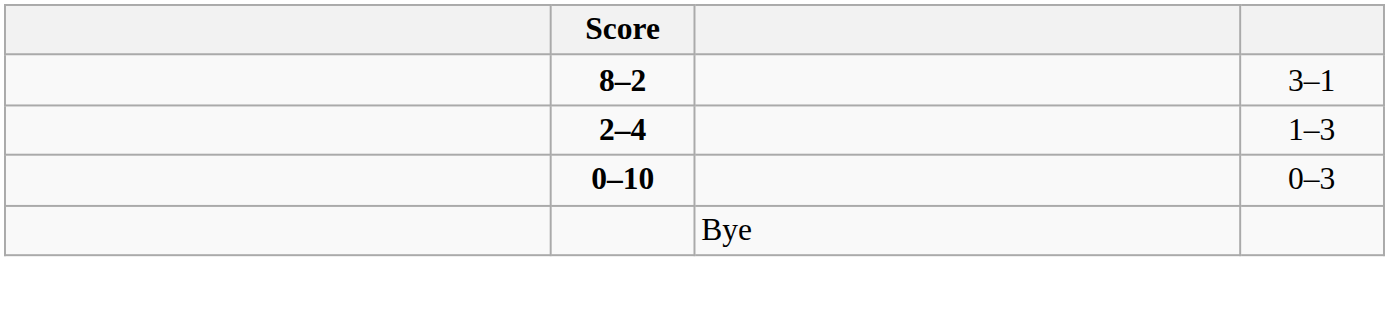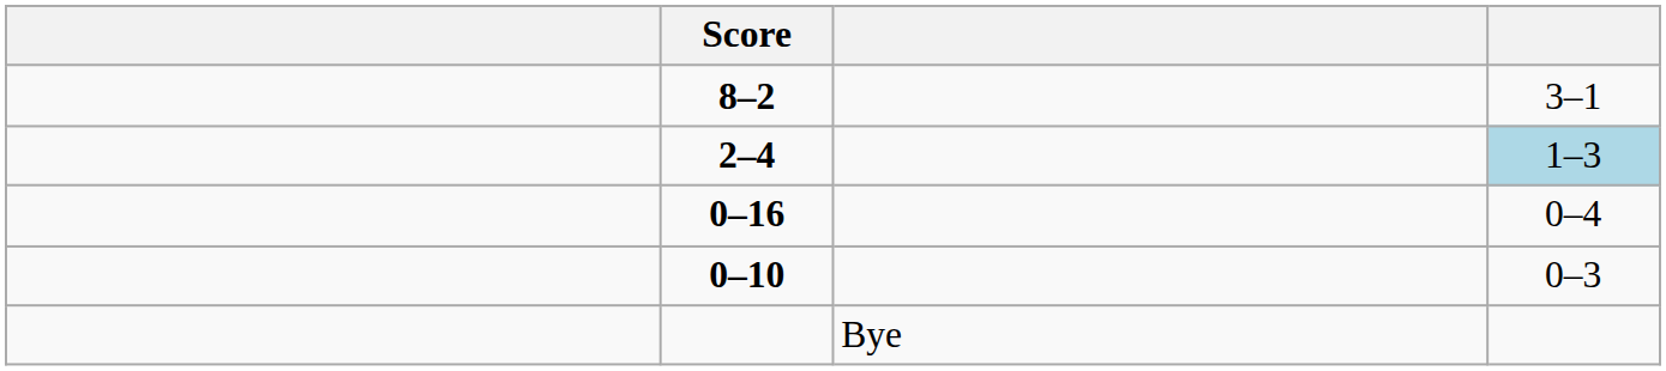2–4 | column 4: no background -> lightblue background
+ row: 0–16 | 0–4
